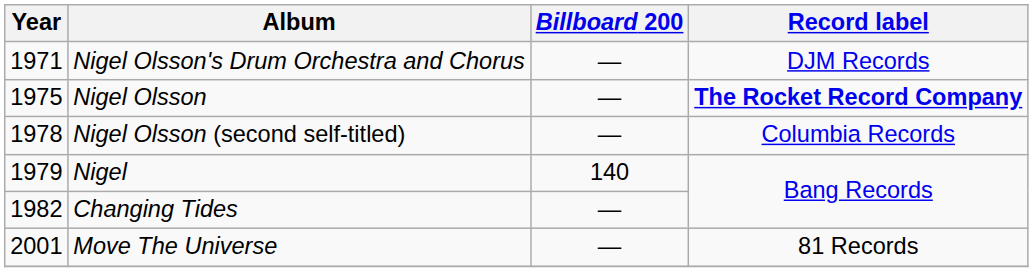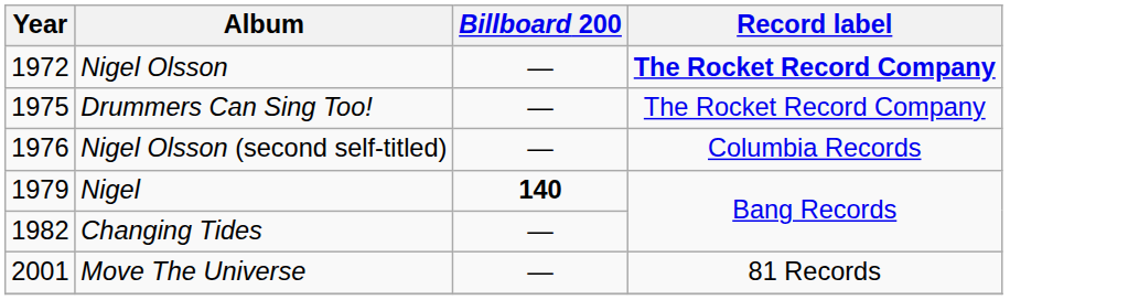- row: 1971 | Nigel Olsson's Drum Orchestra and Chorus | — | DJM Records
Nigel Olsson | Year: 1975 -> 1972
+ row: 1975 | Drummers Can Sing Too! | — | The Rocket Record Company
Nigel Olsson (second self-titled) | Year: 1978 -> 1976
Nigel | Billboard 200: normal -> bold
